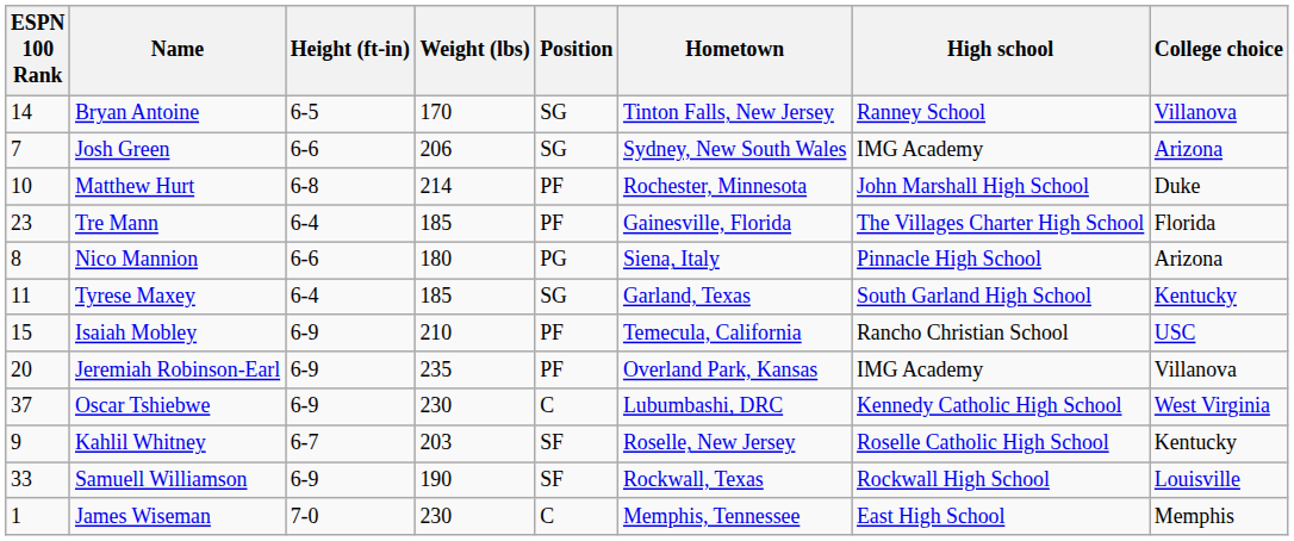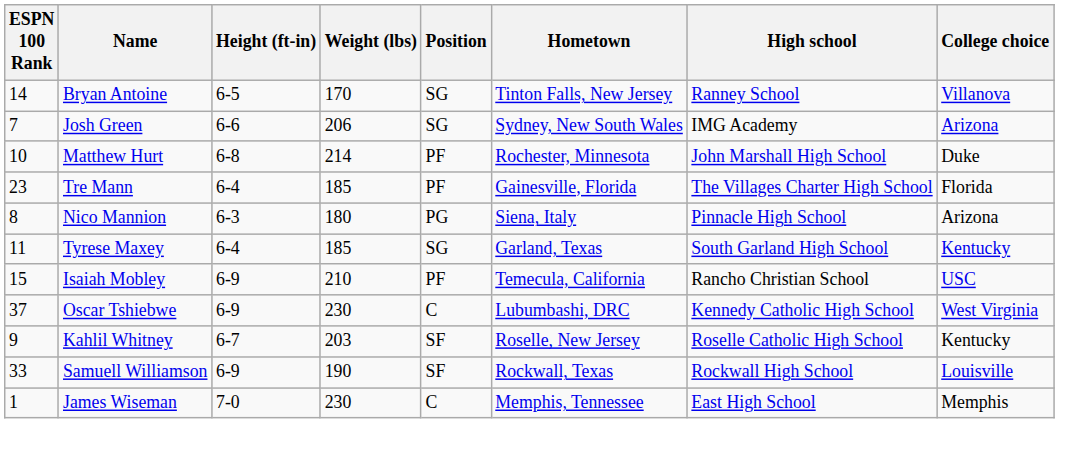Nico Mannion | Height (ft-in): 6-6 -> 6-3
- row: 20 | Jeremiah Robinson-Earl | 6-9 | 235 | PF | Overland Park, Kansas | IMG Academy | Villanova
